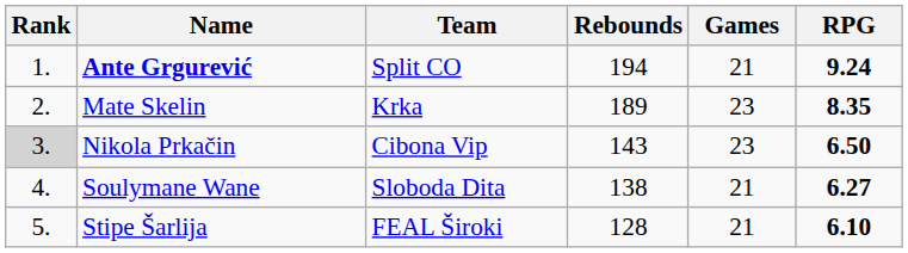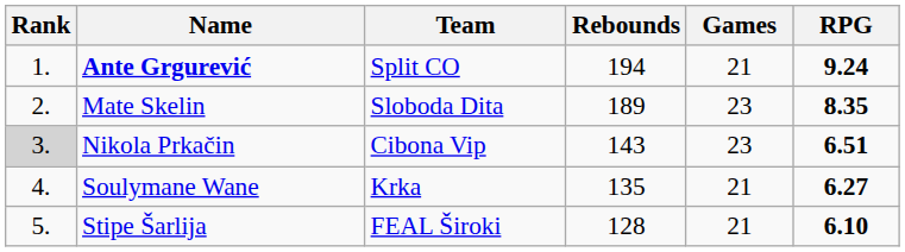Mate Skelin | Team: Krka -> Sloboda Dita
Nikola Prkačin | RPG: 6.50 -> 6.51
Soulymane Wane | Team: Sloboda Dita -> Krka
Soulymane Wane | Rebounds: 138 -> 135
